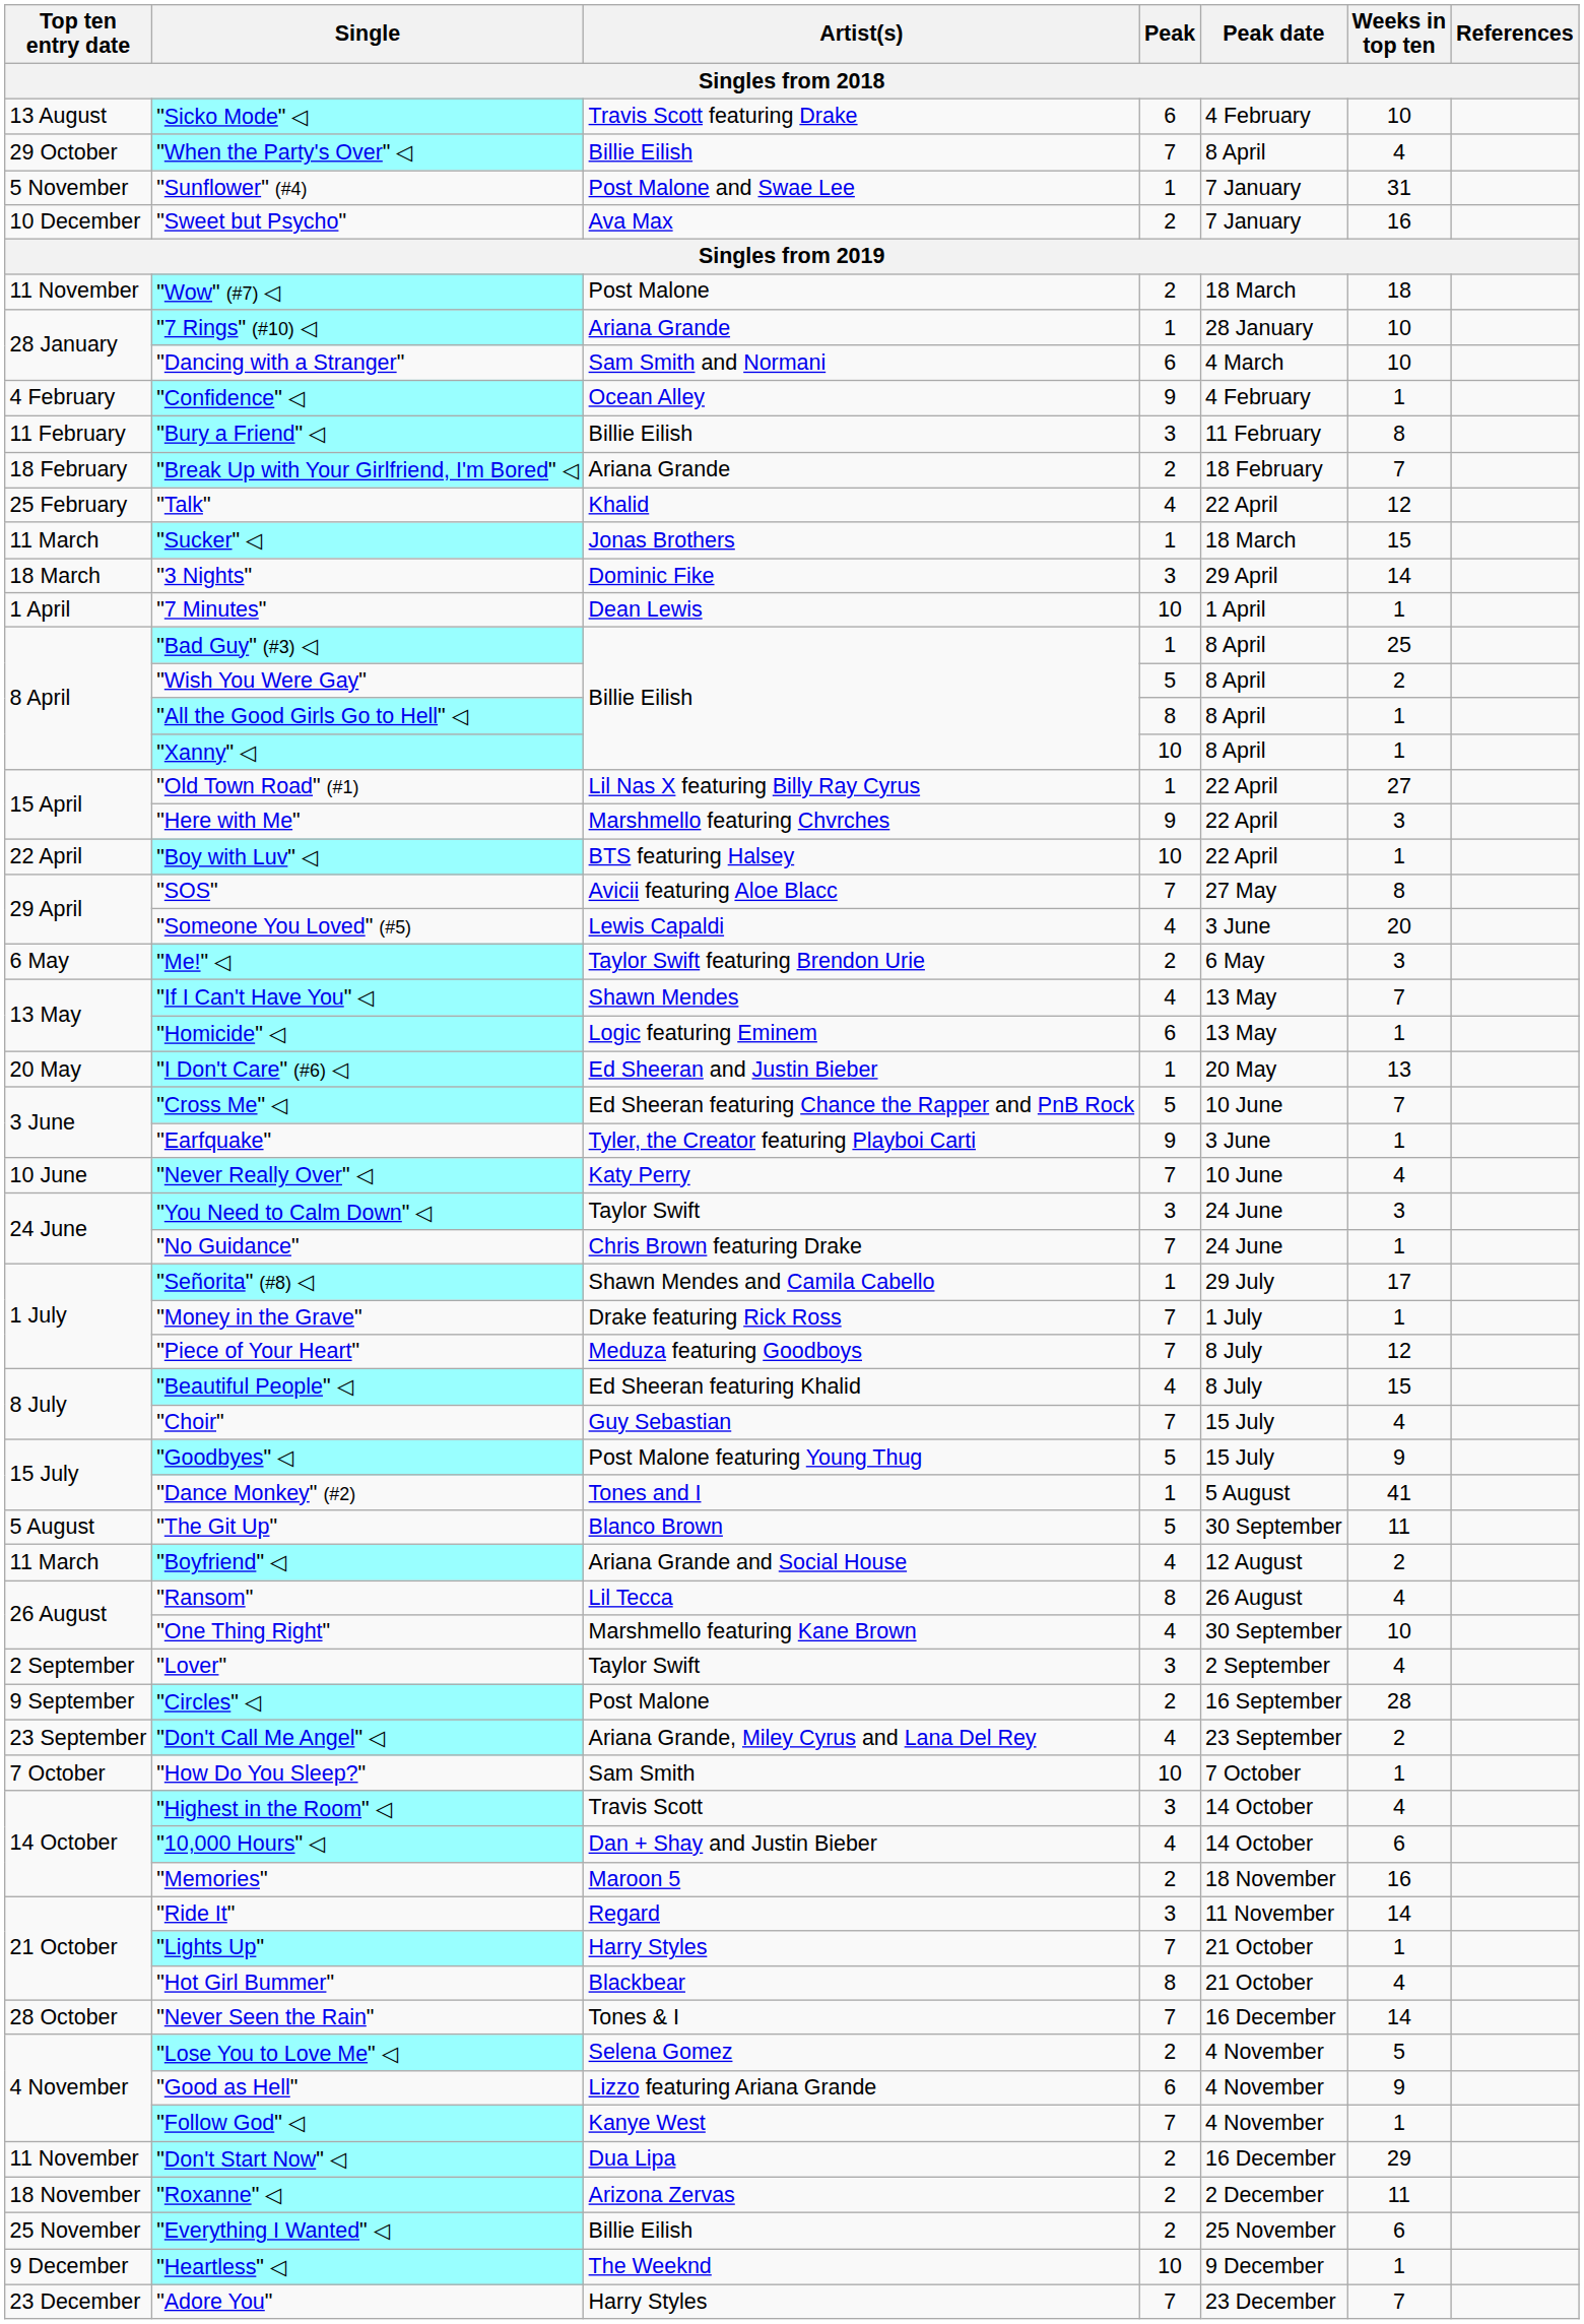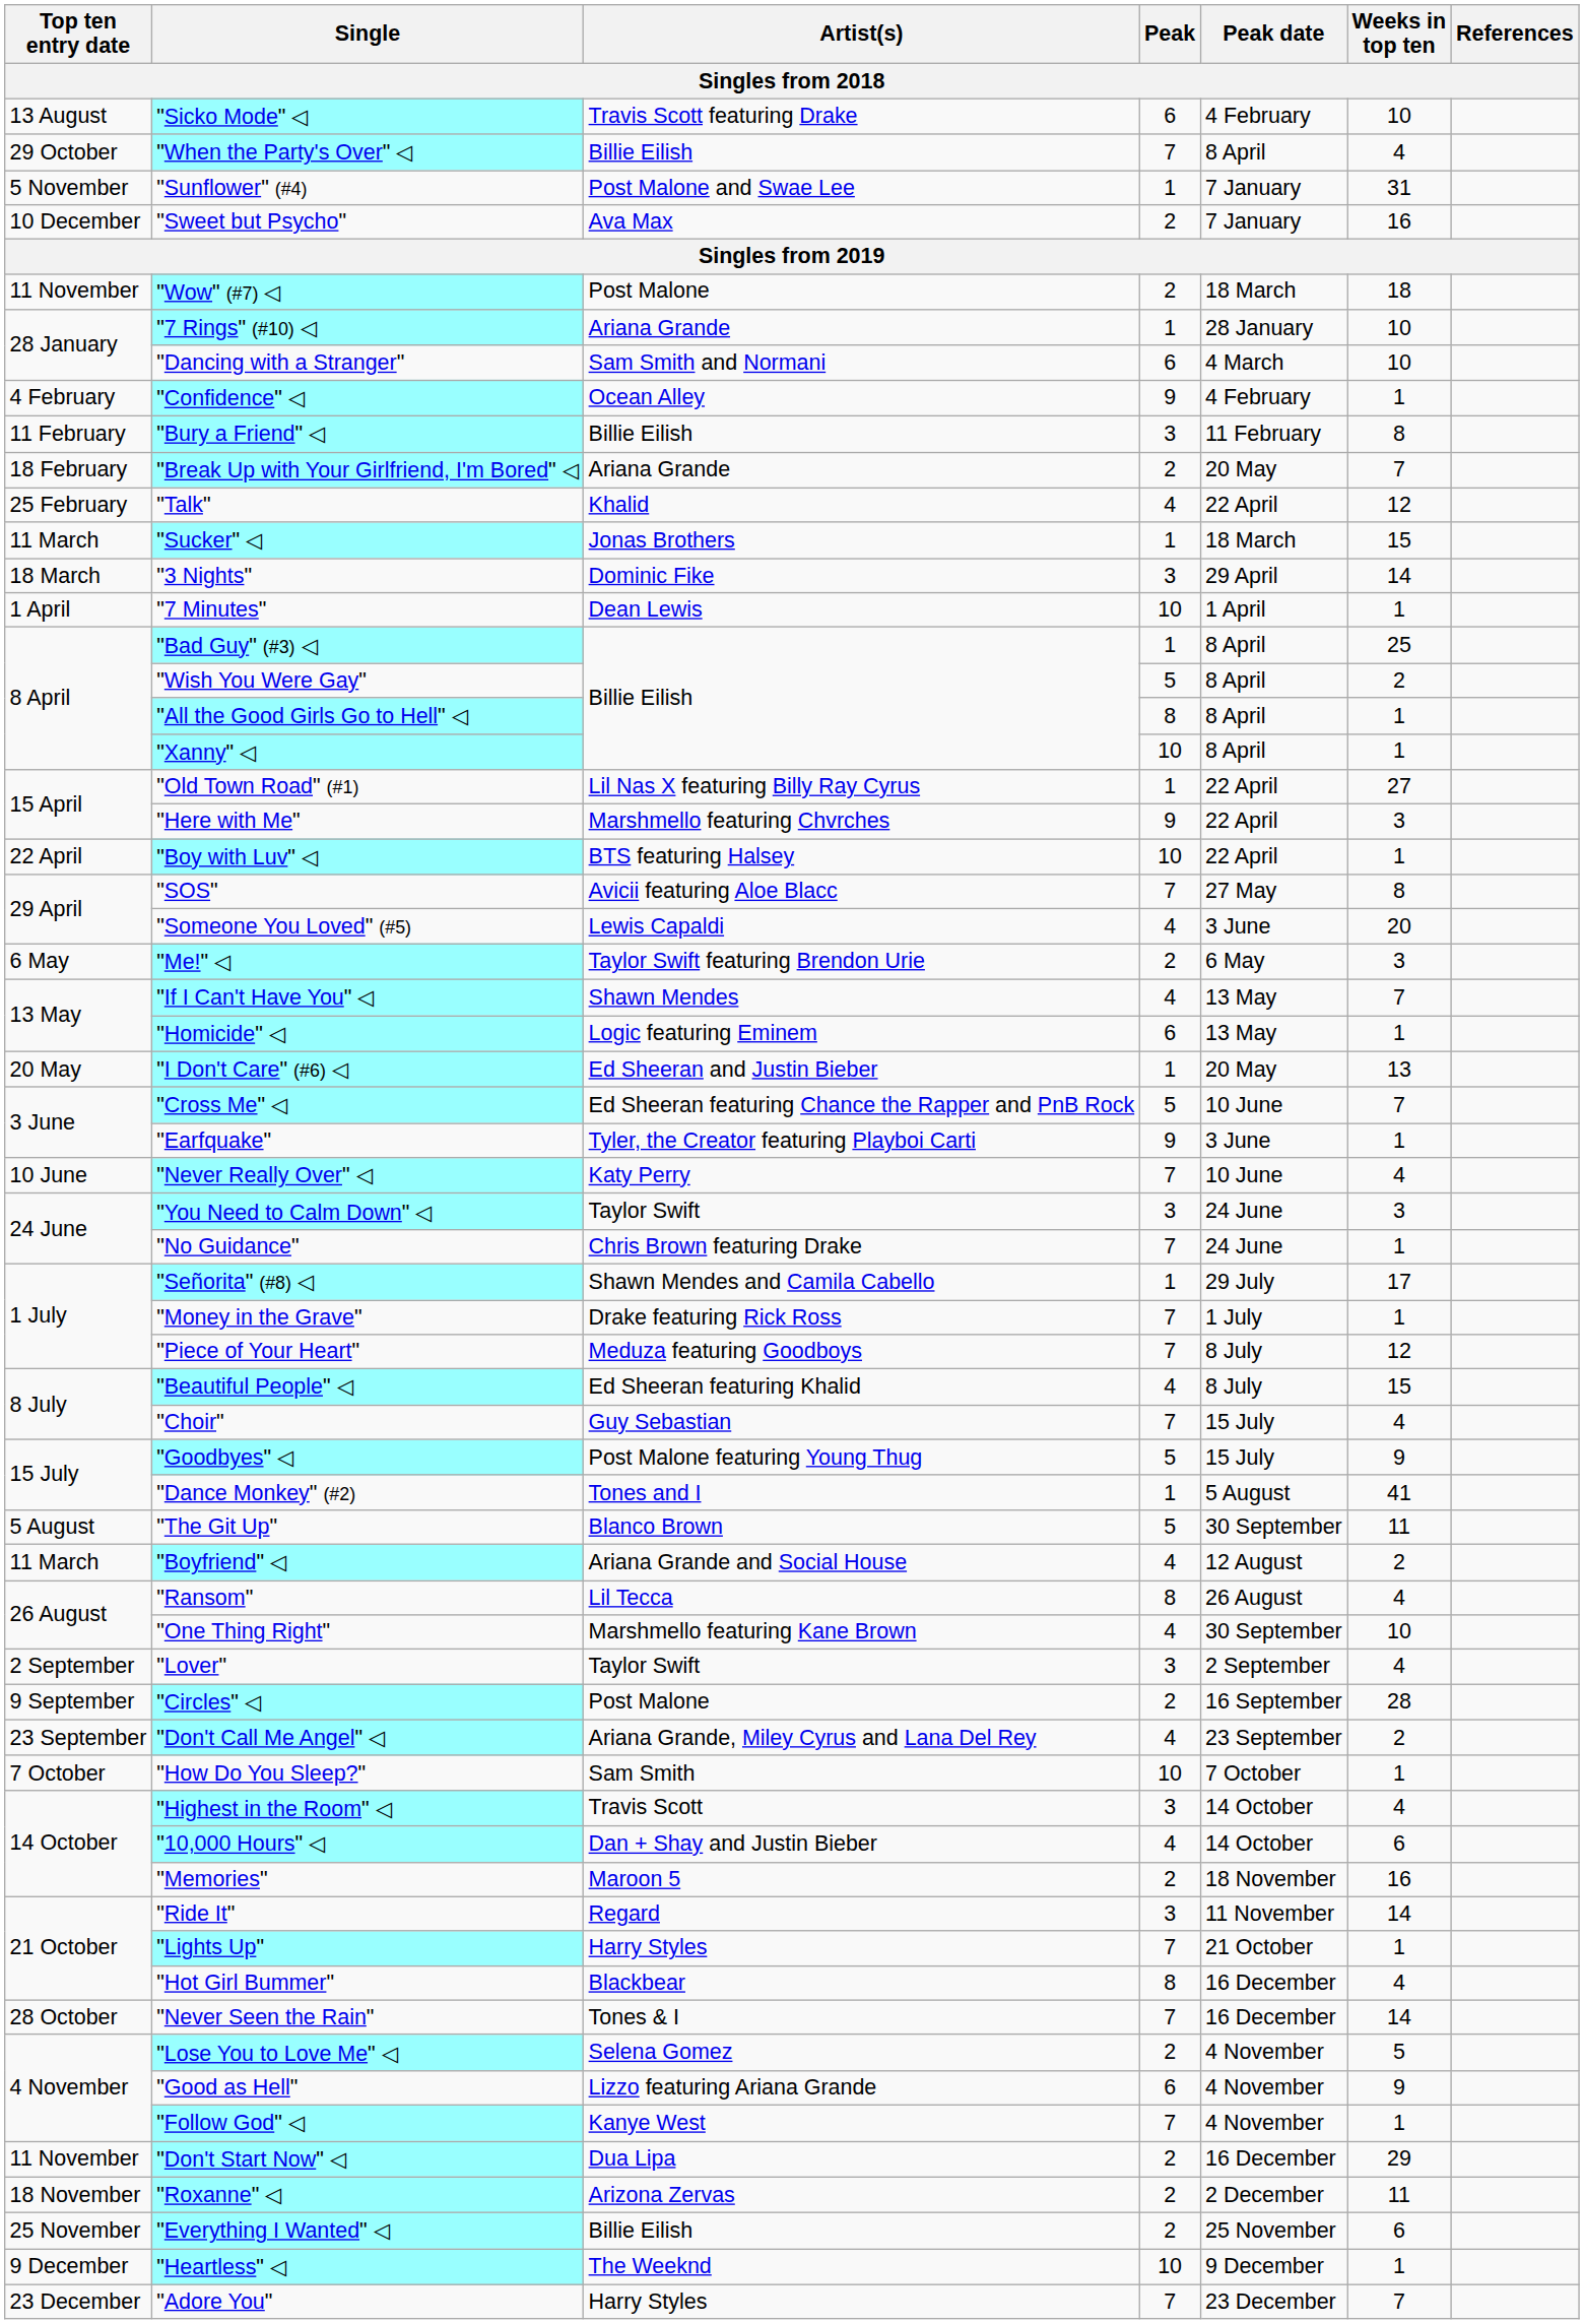"Break Up with Your Girlfriend, I'm Bored" ◁ | Peak date: 18 February -> 20 May
"Hot Girl Bummer" | Peak date: 21 October -> 16 December
